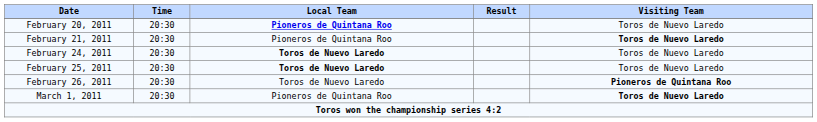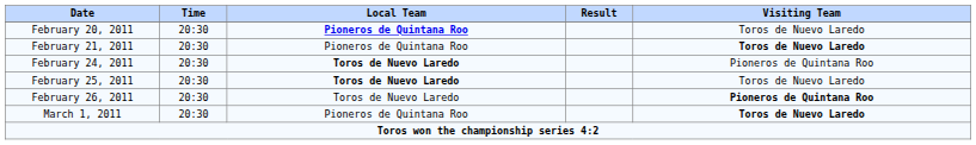February 24, 2011 | Visiting Team: Toros de Nuevo Laredo -> Pioneros de Quintana Roo
